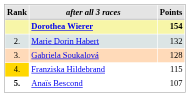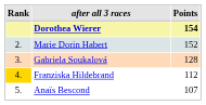Marie Dorin Habert | Points: 132 -> 152
Franziska Hildebrand | Points: 115 -> 112
Anaïs Bescond | Rank: bold -> normal
